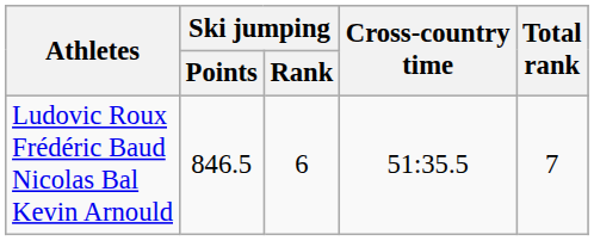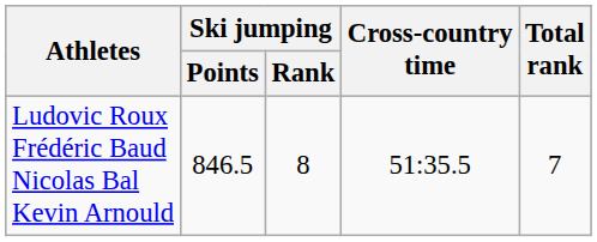Ludovic Roux Frédéric Baud Nicolas Bal Kevin Arnould | Ski jumping / Rank: 6 -> 8
